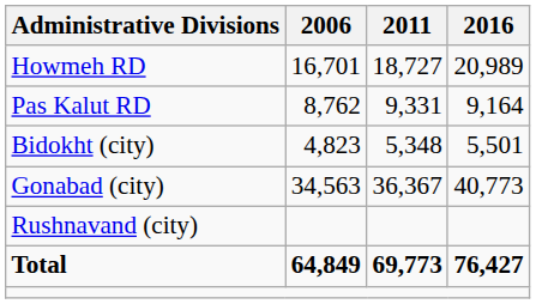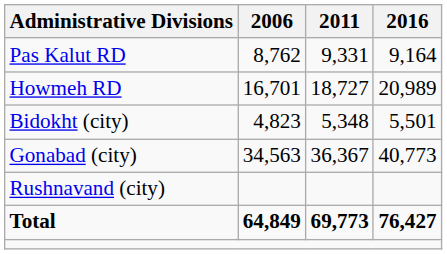rows swapped: Howmeh RD <-> Pas Kalut RD
